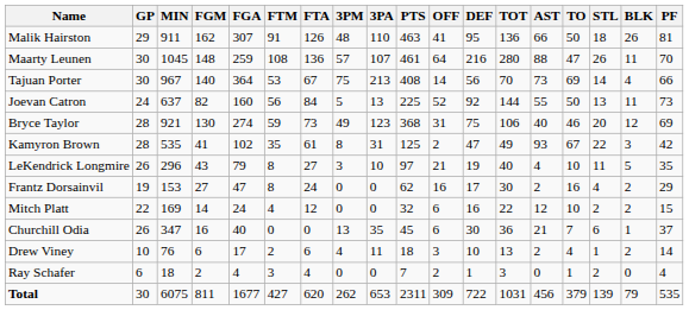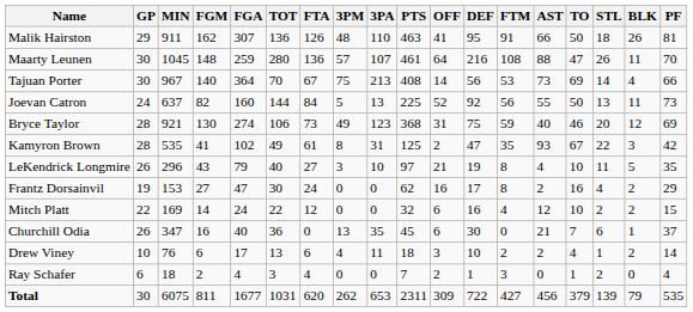columns swapped: FTM <-> TOT
